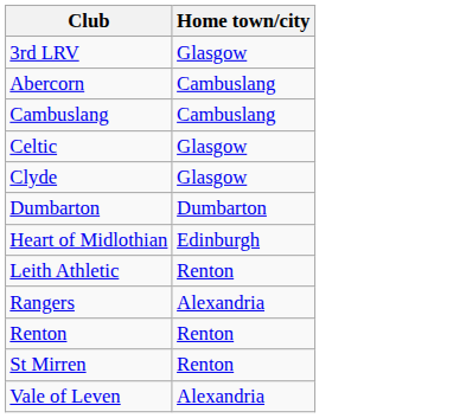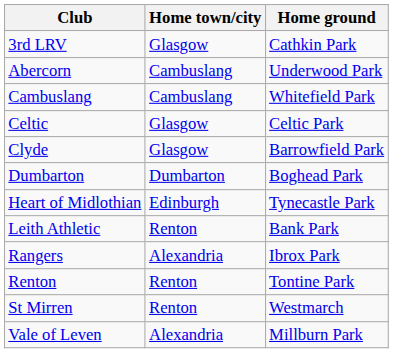+ column: Home ground | Cathkin Park | Underwood Park | Whitefield Park | Celtic Park | Barrowfield Park | Boghead Park | Tynecastle Park | Bank Park | Ibrox Park | Tontine Park | Westmarch | Millburn Park
